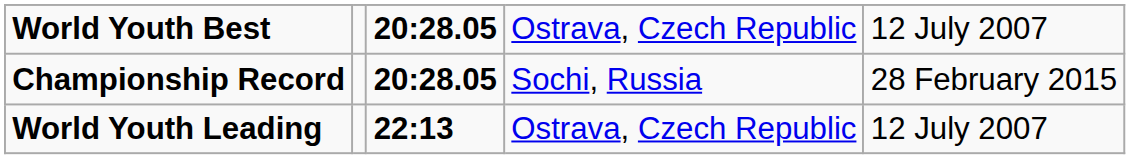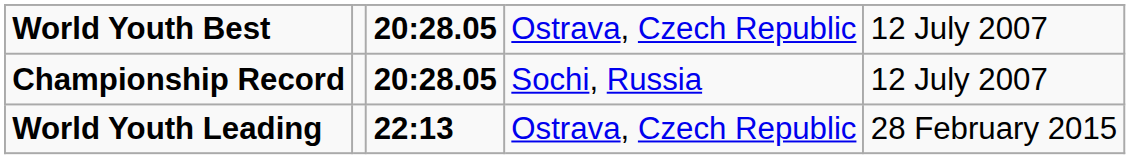Championship Record | column 5: 28 February 2015 -> 12 July 2007
World Youth Leading | column 5: 12 July 2007 -> 28 February 2015
